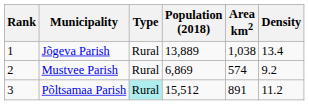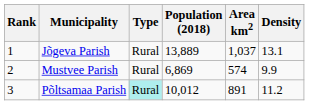Jõgeva Parish | Area km2: 1,038 -> 1,037
Jõgeva Parish | Density: 13.4 -> 13.1
Mustvee Parish | Density: 9.2 -> 9.9
Põltsamaa Parish | Population (2018): 15,512 -> 10,012
